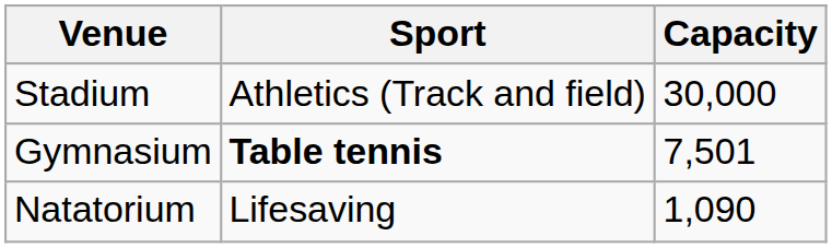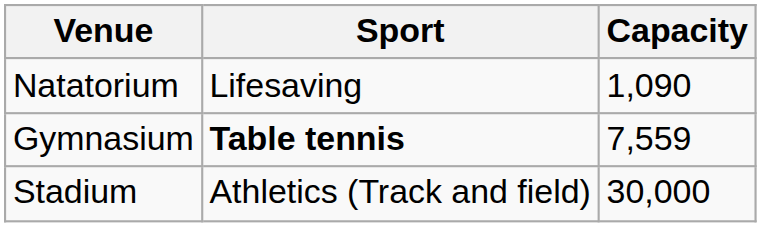rows swapped: Stadium <-> Natatorium
Gymnasium | Capacity: 7,501 -> 7,559
